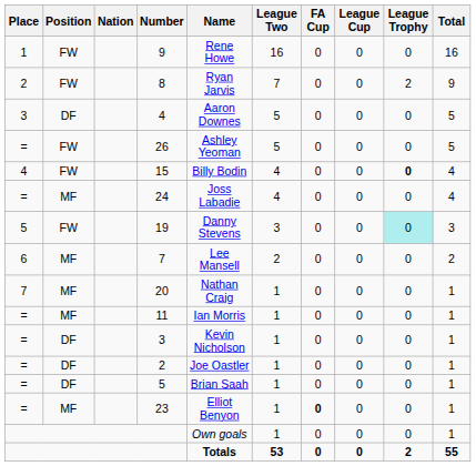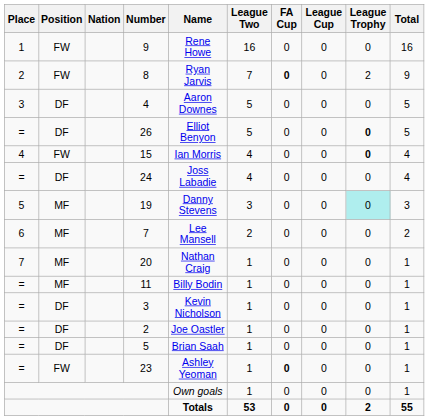8 | FA Cup: normal -> bold
26 | Position: FW -> DF
26 | Name: Ashley Yeoman -> Elliot Benyon
26 | League Trophy: normal -> bold
15 | Name: Billy Bodin -> Ian Morris
24 | Position: MF -> DF
19 | Position: FW -> MF
11 | Name: Ian Morris -> Billy Bodin
23 | Position: MF -> FW
23 | Name: Elliot Benyon -> Ashley Yeoman
